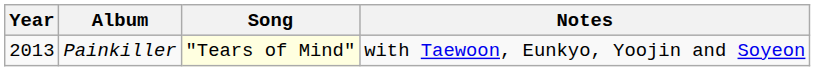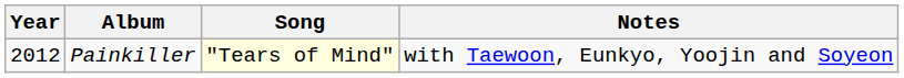Painkiller | Year: 2013 -> 2012
